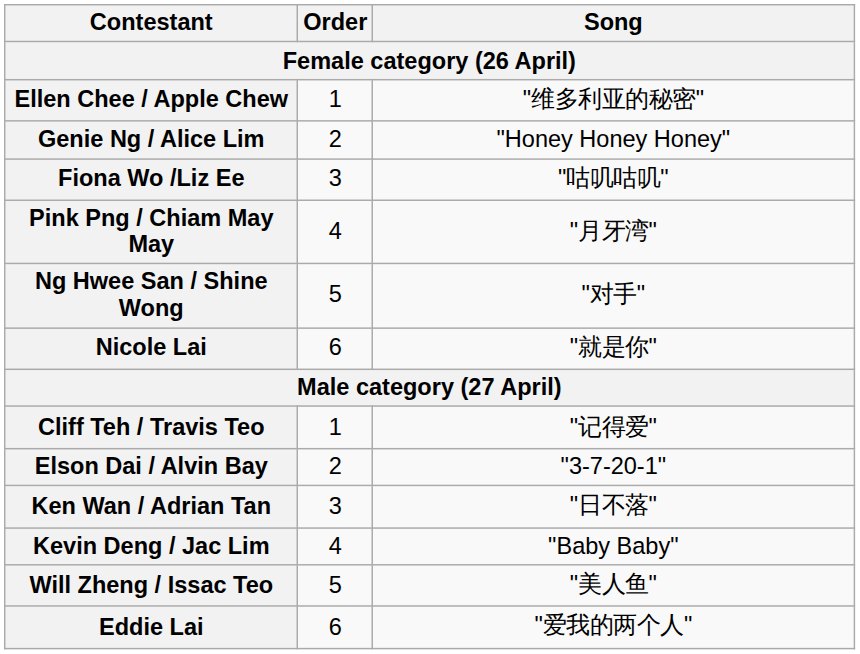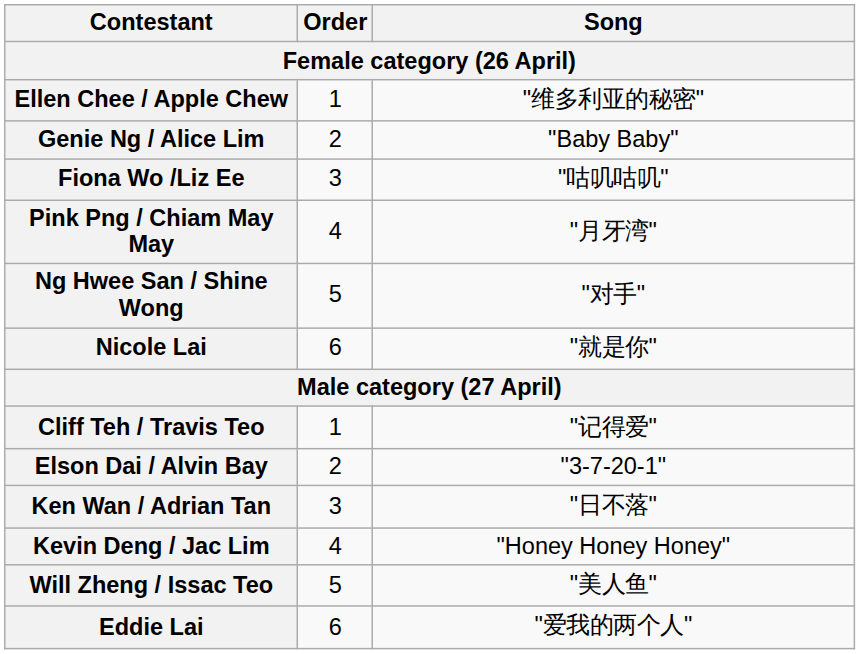Genie Ng / Alice Lim | Song: "Honey Honey Honey" -> "Baby Baby"
Kevin Deng / Jac Lim | Song: "Baby Baby" -> "Honey Honey Honey"
